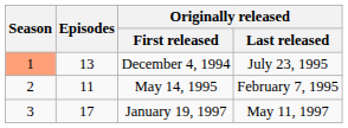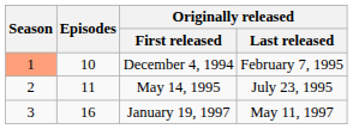December 4, 1994 | Episodes: 13 -> 10
December 4, 1994 | Originally released / Last released: July 23, 1995 -> February 7, 1995
May 14, 1995 | Originally released / Last released: February 7, 1995 -> July 23, 1995
January 19, 1997 | Episodes: 17 -> 16
